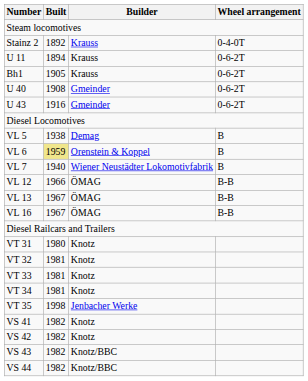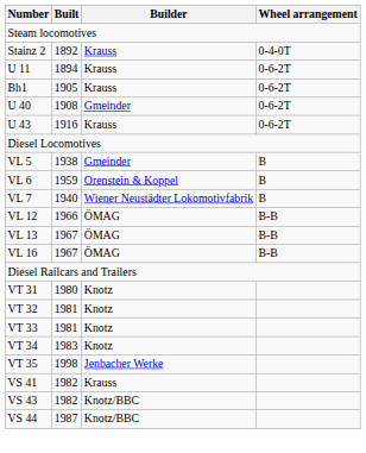U 43 | Builder: Gmeinder -> Krauss
VL 5 | Builder: Demag -> Gmeinder
VL 6 | Built: khaki background -> no background
VT 34 | Built: 1981 -> 1983
VS 41 | Builder: Knotz -> Krauss
- row: VS 42 | 1982 | Knotz
VS 44 | Built: 1982 -> 1987
